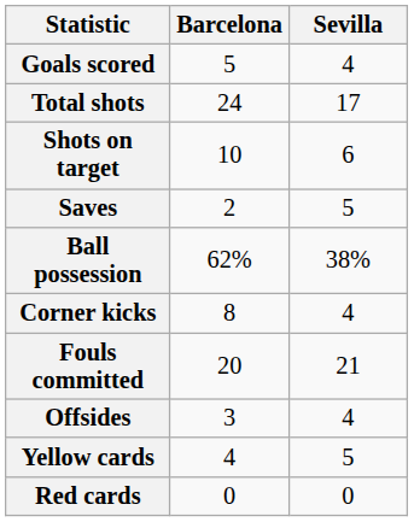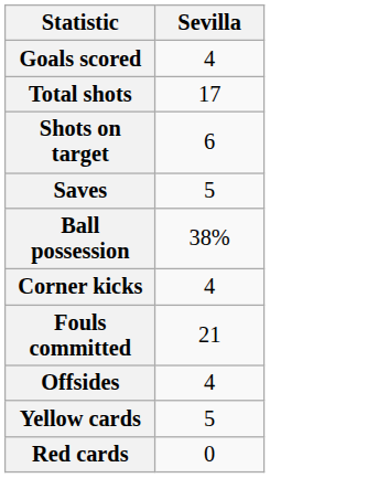- column: Barcelona | 5 | 24 | 10 | 2 | 62% | 8 | 20 | 3 | 4 | 0
